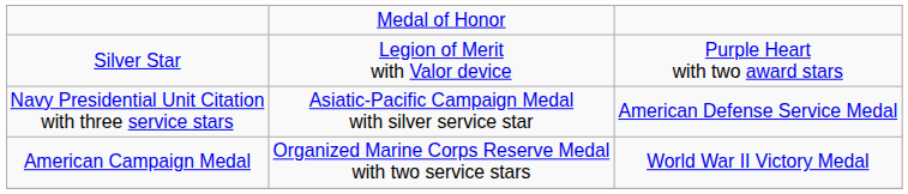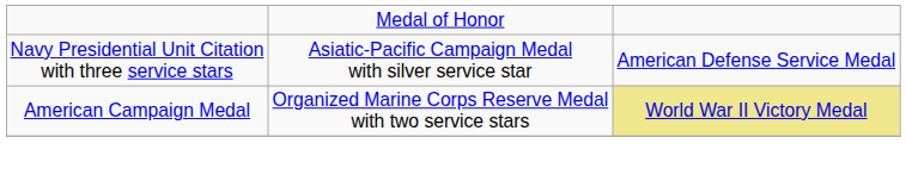- row: Silver Star | Legion of Merit with Valor device | Purple Heart with two award stars
American Campaign Medal | column 3: no background -> khaki background
